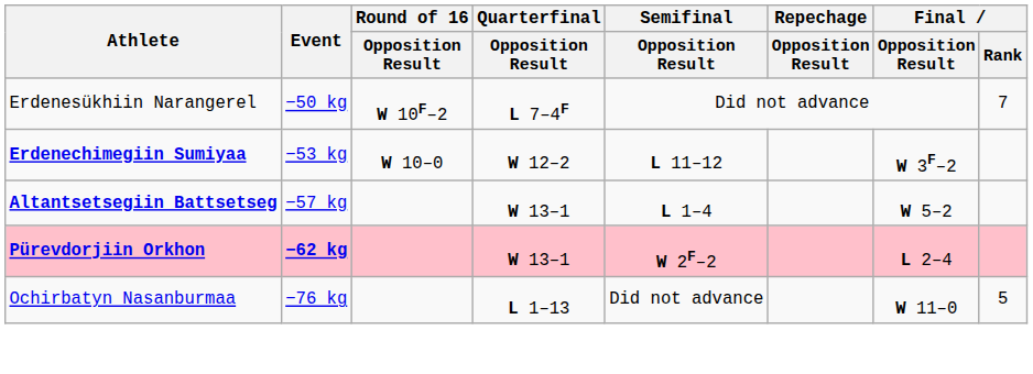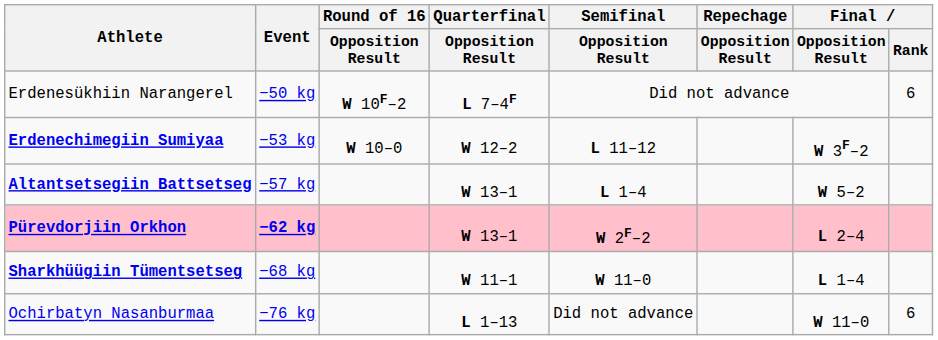Erdenesükhiin Narangerel | Final / Rank: 7 -> 6
+ row: Sharkhüügiin Tümentsetseg | −68 kg | W 11–1 | W 11–0 | L 1–4
Ochirbatyn Nasanburmaa | Final / Rank: 5 -> 6
